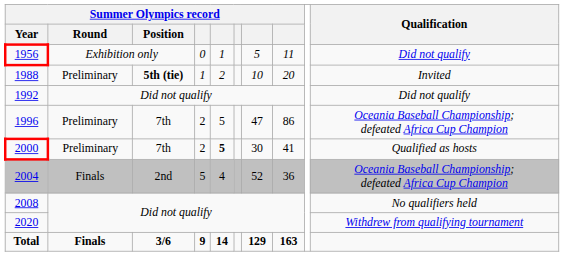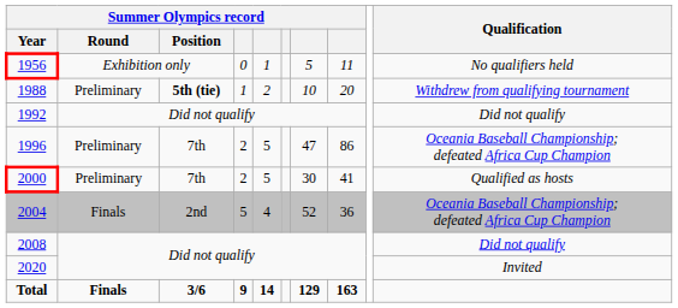1956 | Qualification: Did not qualify -> No qualifiers held
1988 | Qualification: Invited -> Withdrew from qualifying tournament
2000 | column 5: bold -> normal
2008 | Qualification: No qualifiers held -> Did not qualify
2020 | Qualification: Withdrew from qualifying tournament -> Invited
